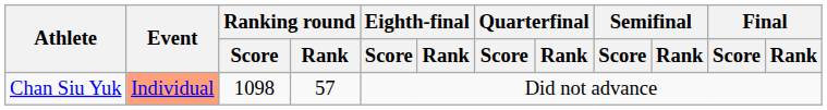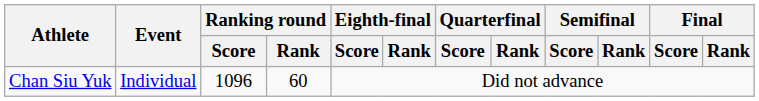Chan Siu Yuk | Event: lightsalmon background -> no background
Chan Siu Yuk | Ranking round / Score: 1098 -> 1096
Chan Siu Yuk | Ranking round / Rank: 57 -> 60
